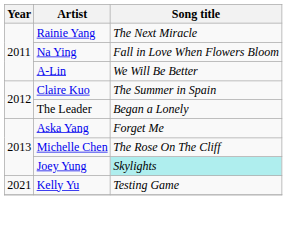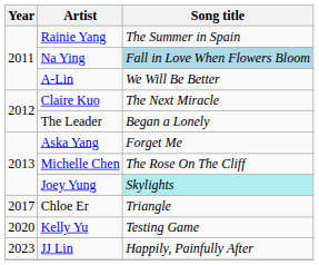Rainie Yang | Song title: The Next Miracle -> The Summer in Spain
Na Ying | Song title: no background -> lightblue background
Claire Kuo | Song title: The Summer in Spain -> The Next Miracle
+ row: 2017 | Chloe Er | Triangle
Kelly Yu | Year: 2021 -> 2020
+ row: 2023 | JJ Lin | Happily, Painfully After
